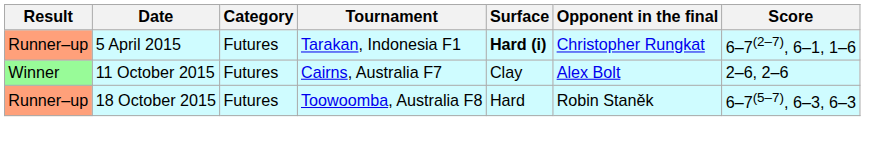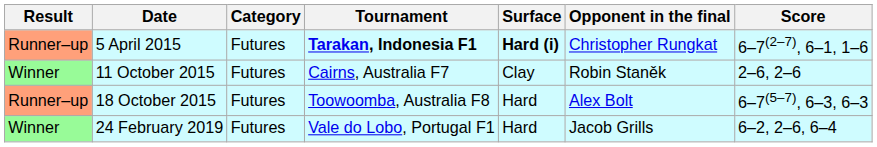5 April 2015 | Tournament: normal -> bold
11 October 2015 | Opponent in the final: Alex Bolt -> Robin Staněk
18 October 2015 | Opponent in the final: Robin Staněk -> Alex Bolt
+ row: Winner | 24 February 2019 | Futures | Vale do Lobo, Portugal F1 | Hard | Jacob Grills | 6–2, 2–6, 6–4
